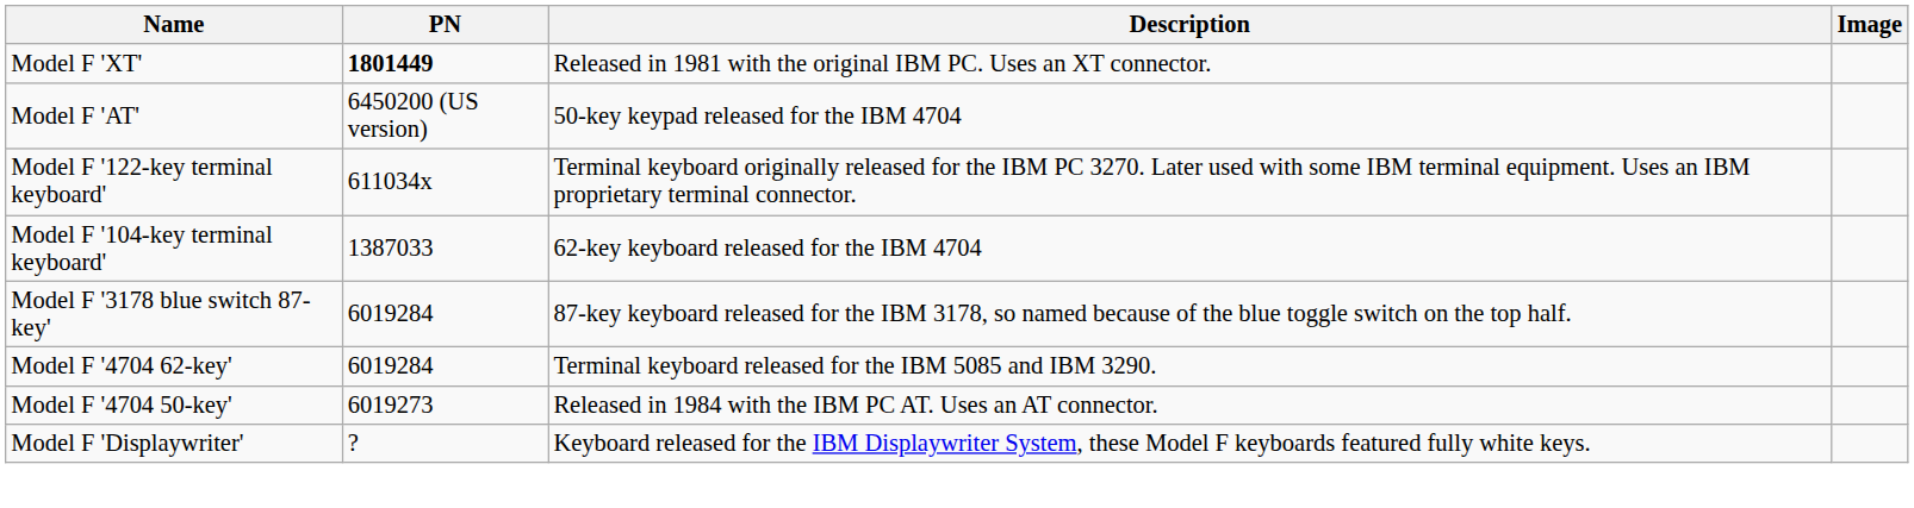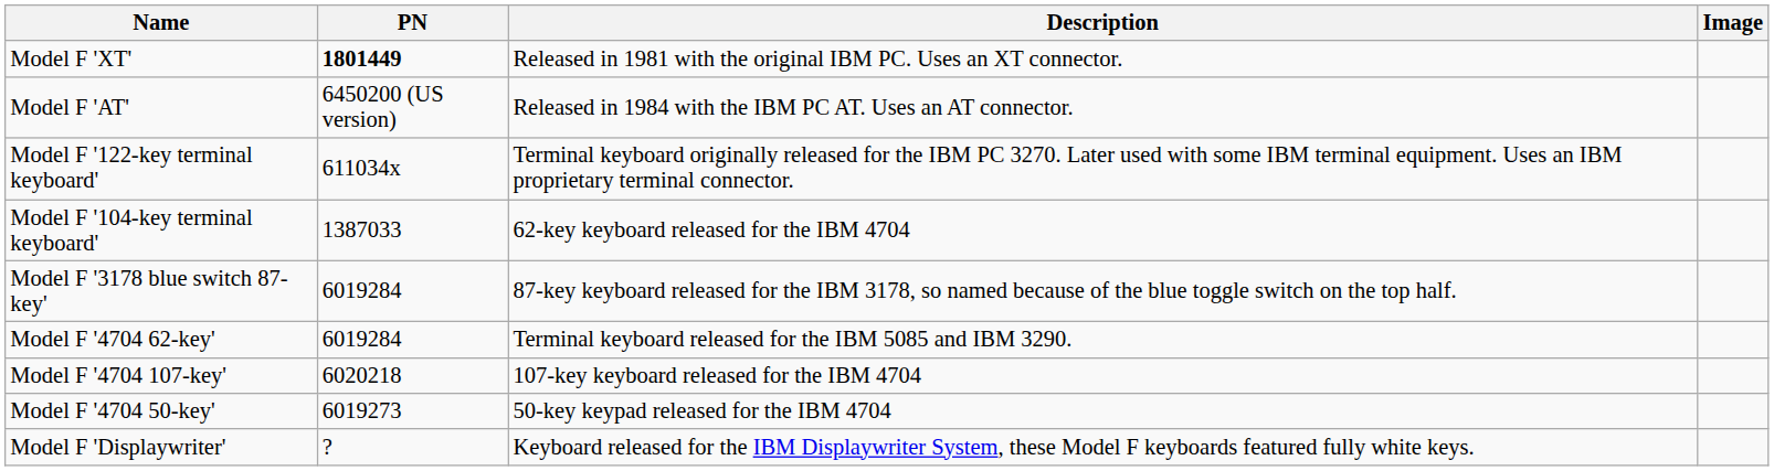Model F 'AT' | Description: 50-key keypad released for the IBM 4704 -> Released in 1984 with the IBM PC AT. Uses an AT connector.
+ row: Model F '4704 107-key' | 6020218 | 107-key keyboard released for the IBM 4704
Model F '4704 50-key' | Description: Released in 1984 with the IBM PC AT. Uses an AT connector. -> 50-key keypad released for the IBM 4704
